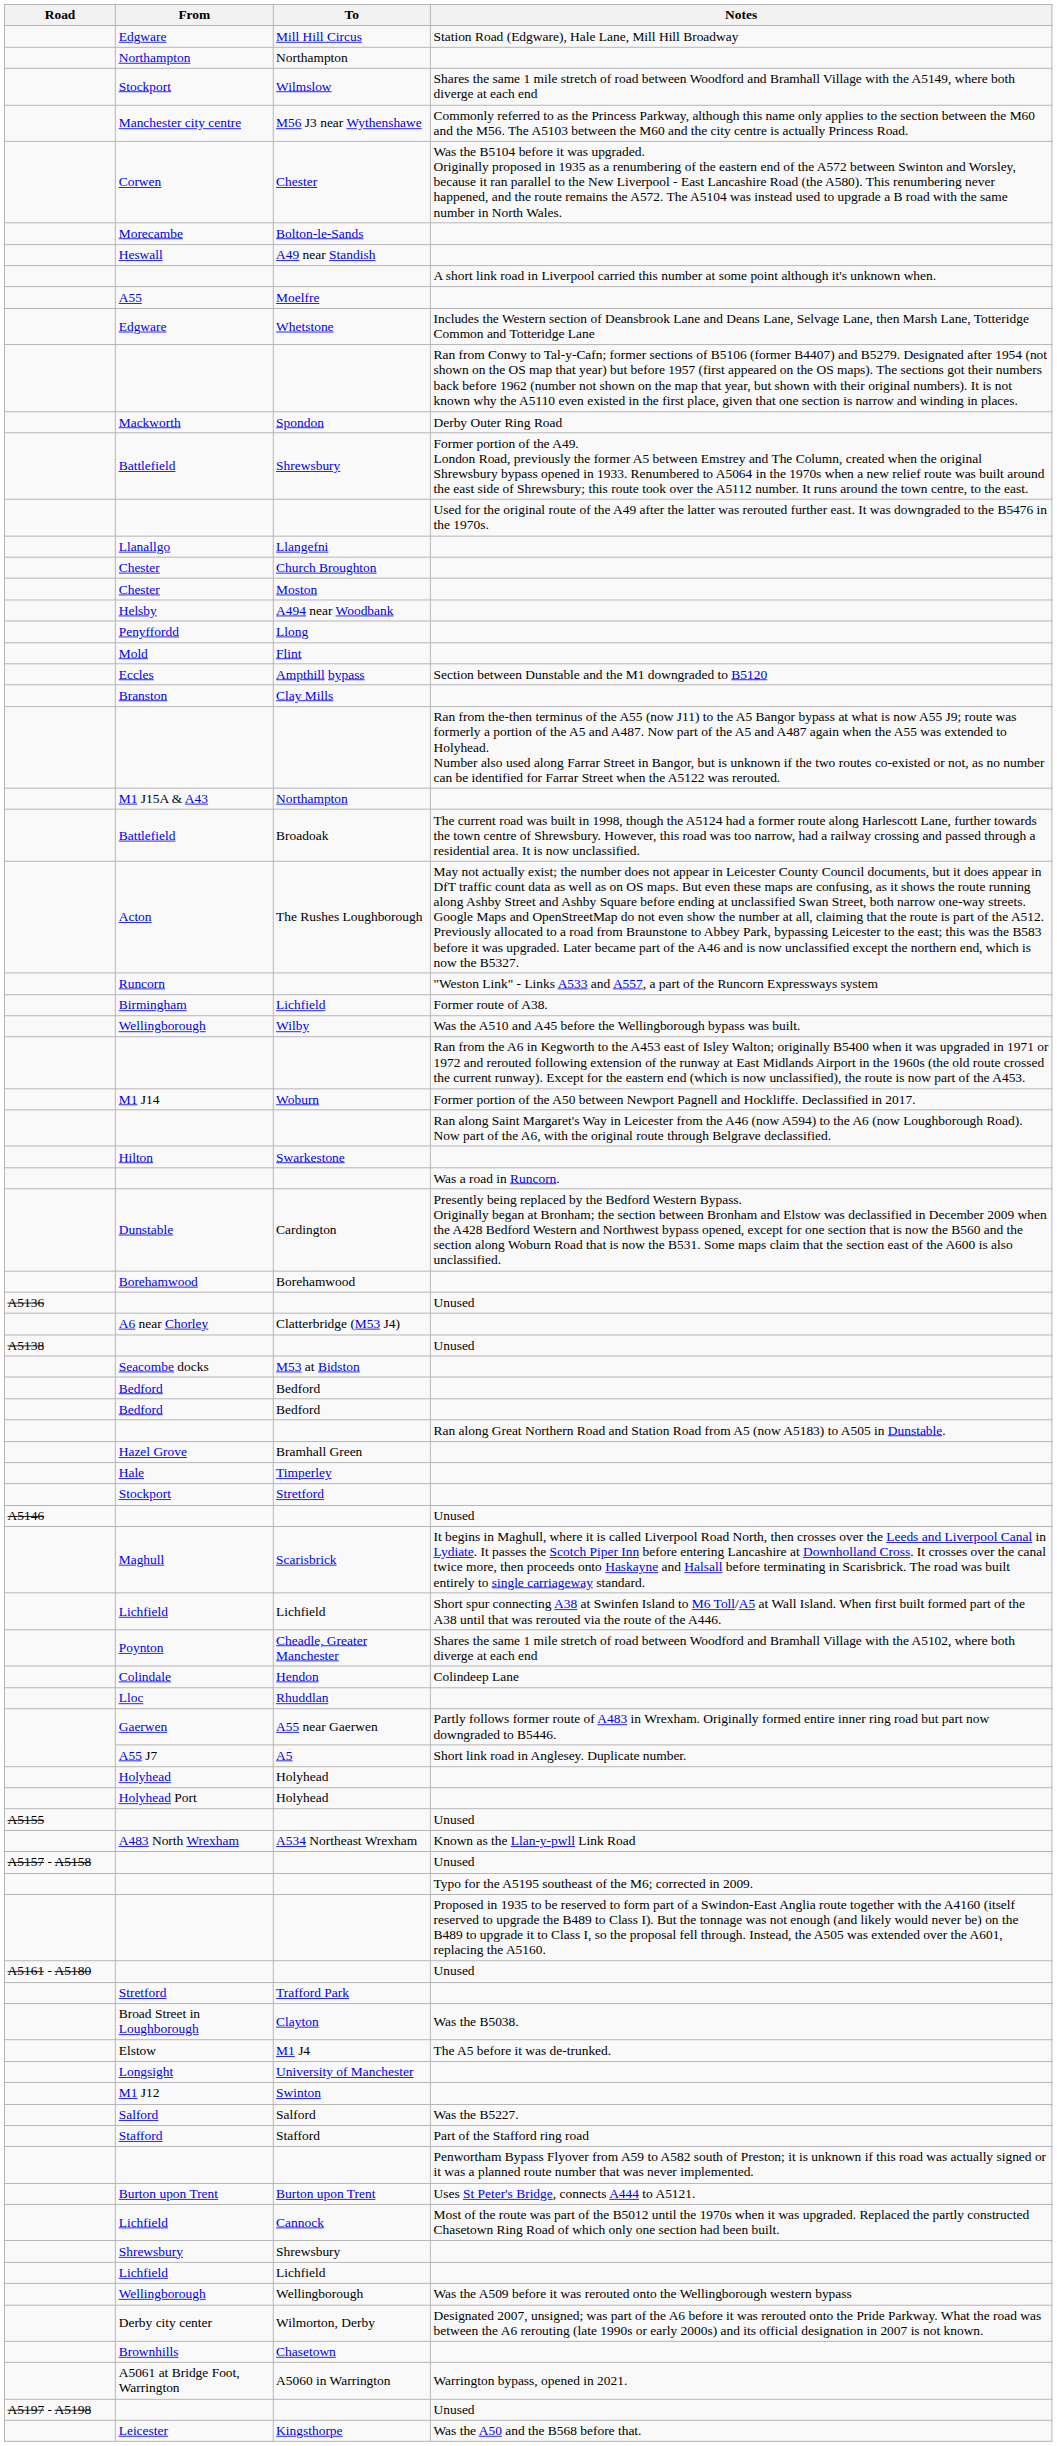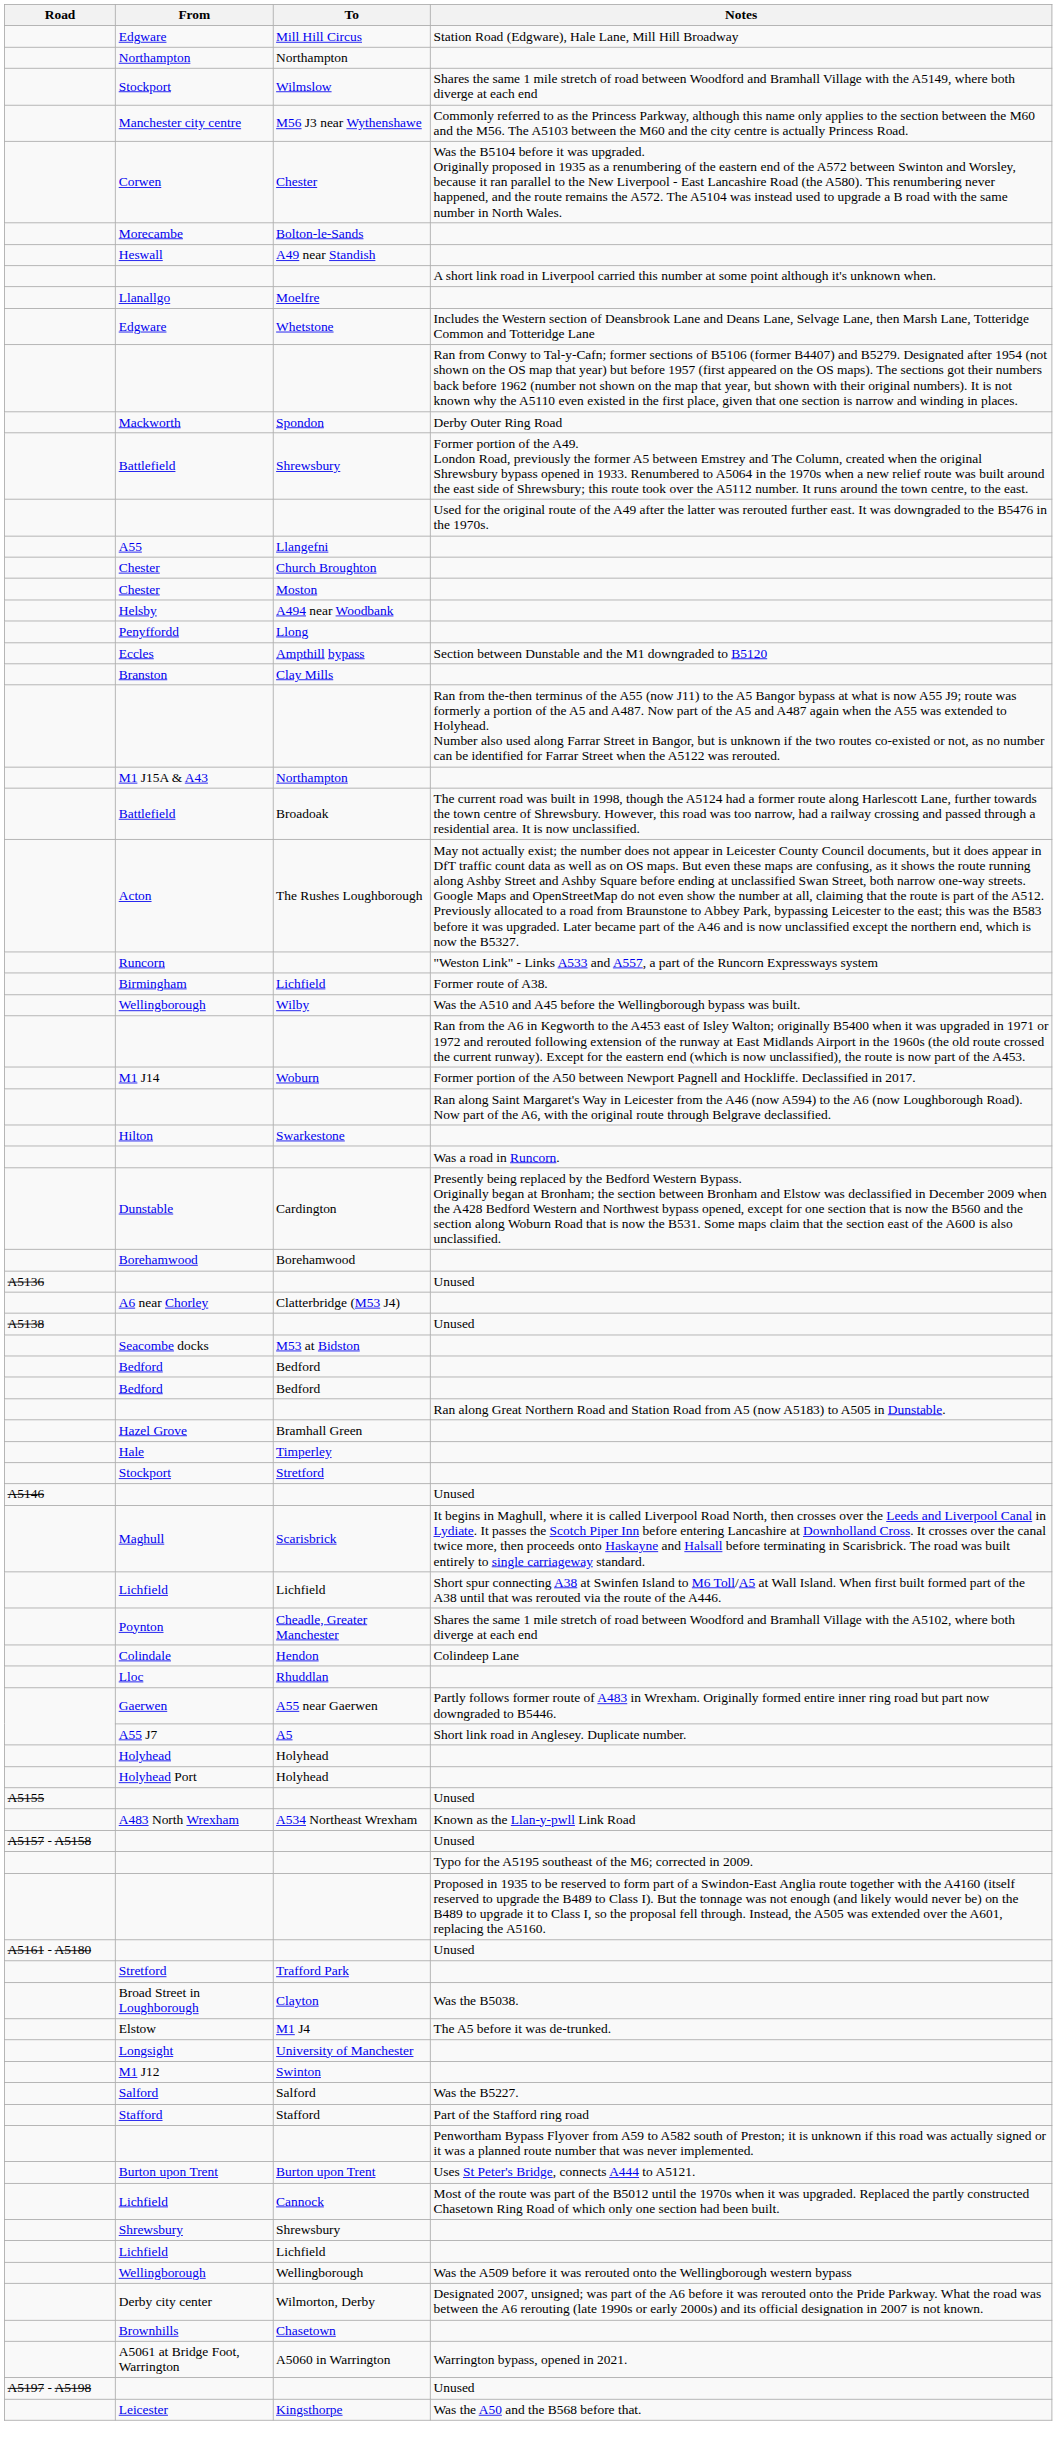Moelfre | From: A55 -> Llanallgo
Llangefni | From: Llanallgo -> A55
- row: Mold | Flint
